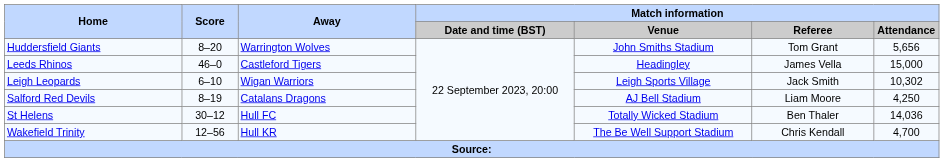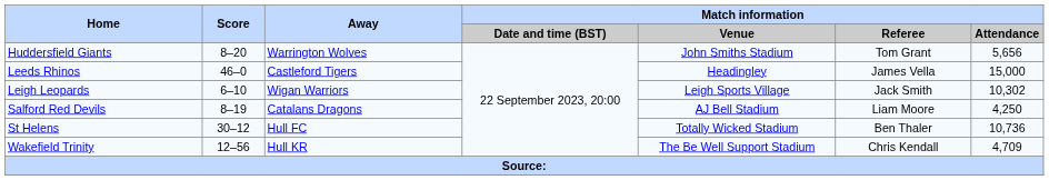St Helens | Match information / Attendance: 14,036 -> 10,736
Wakefield Trinity | Match information / Attendance: 4,700 -> 4,709
